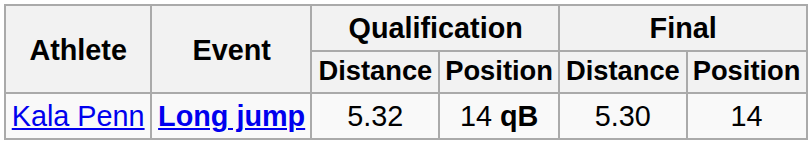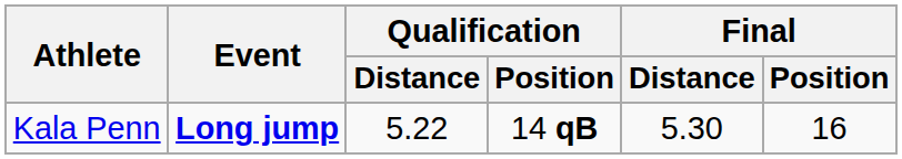Kala Penn | Qualification / Distance: 5.32 -> 5.22
Kala Penn | Final / Position: 14 -> 16
